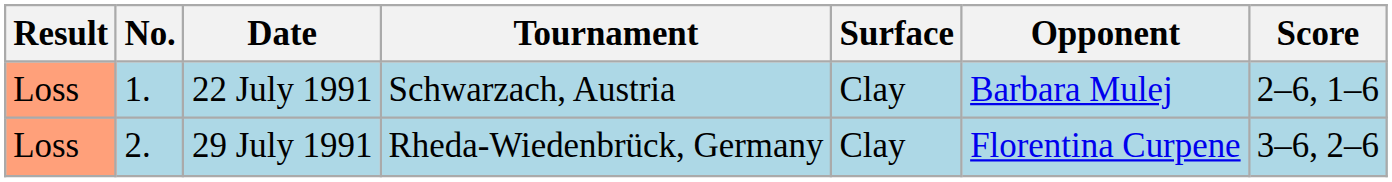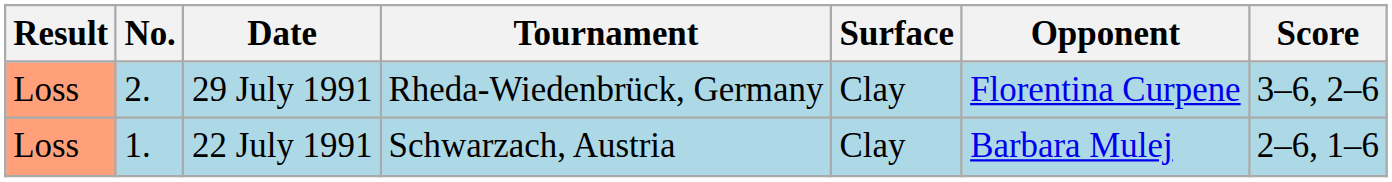rows swapped: 22 July 1991 <-> 29 July 1991
